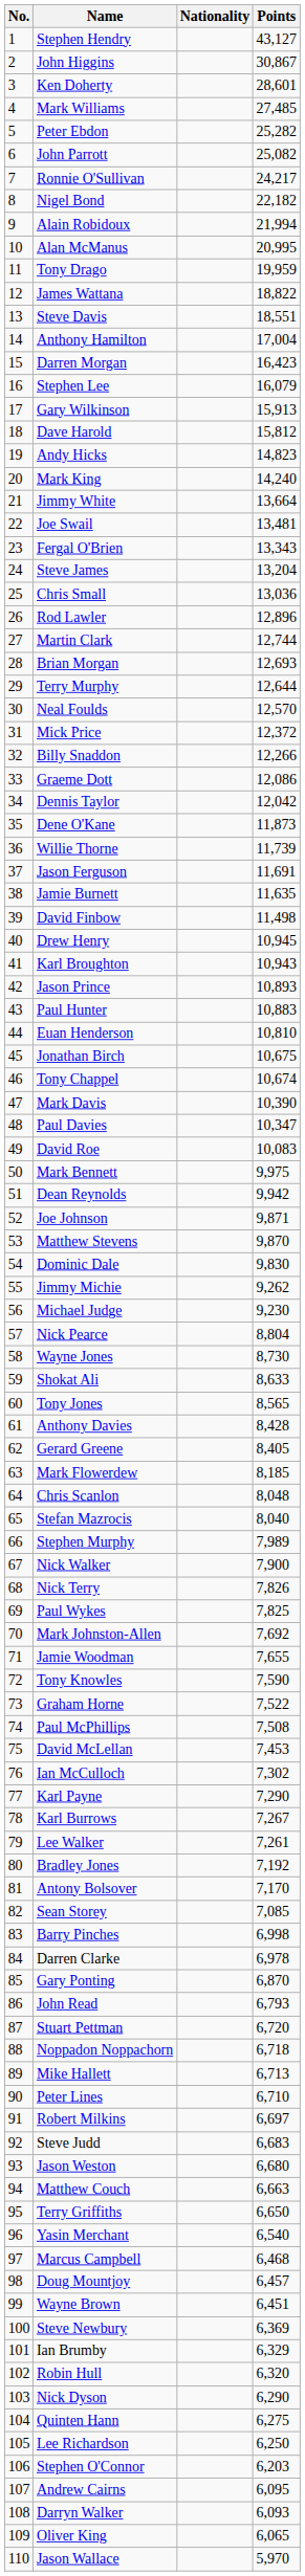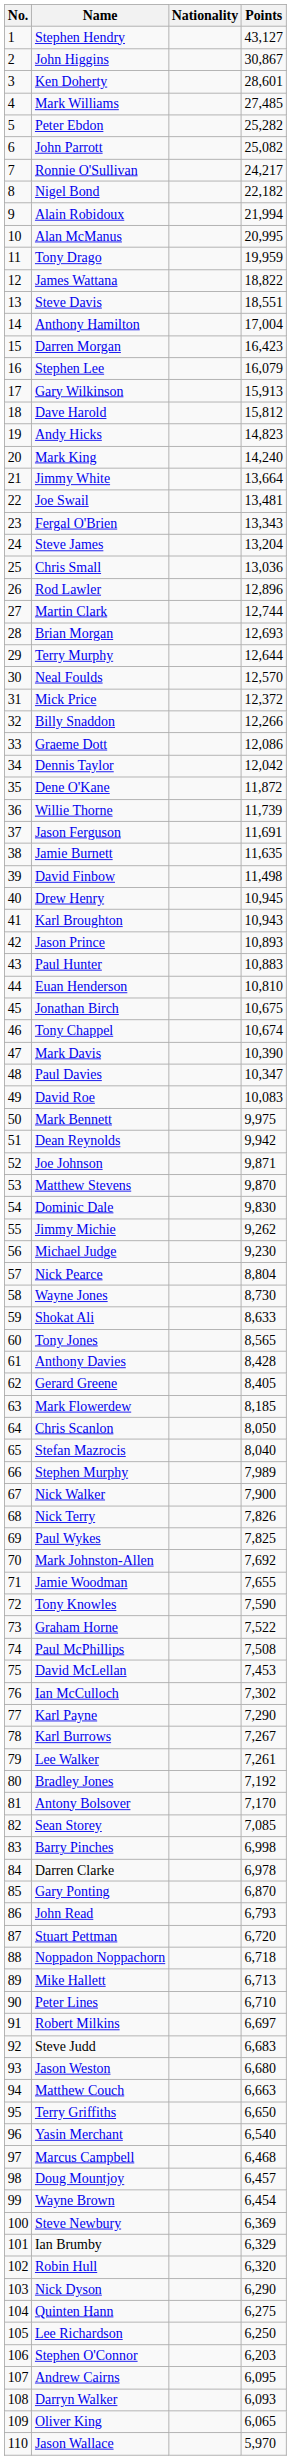Dene O'Kane | Points: 11,873 -> 11,872
Chris Scanlon | Points: 8,048 -> 8,050
Wayne Brown | Points: 6,451 -> 6,454
